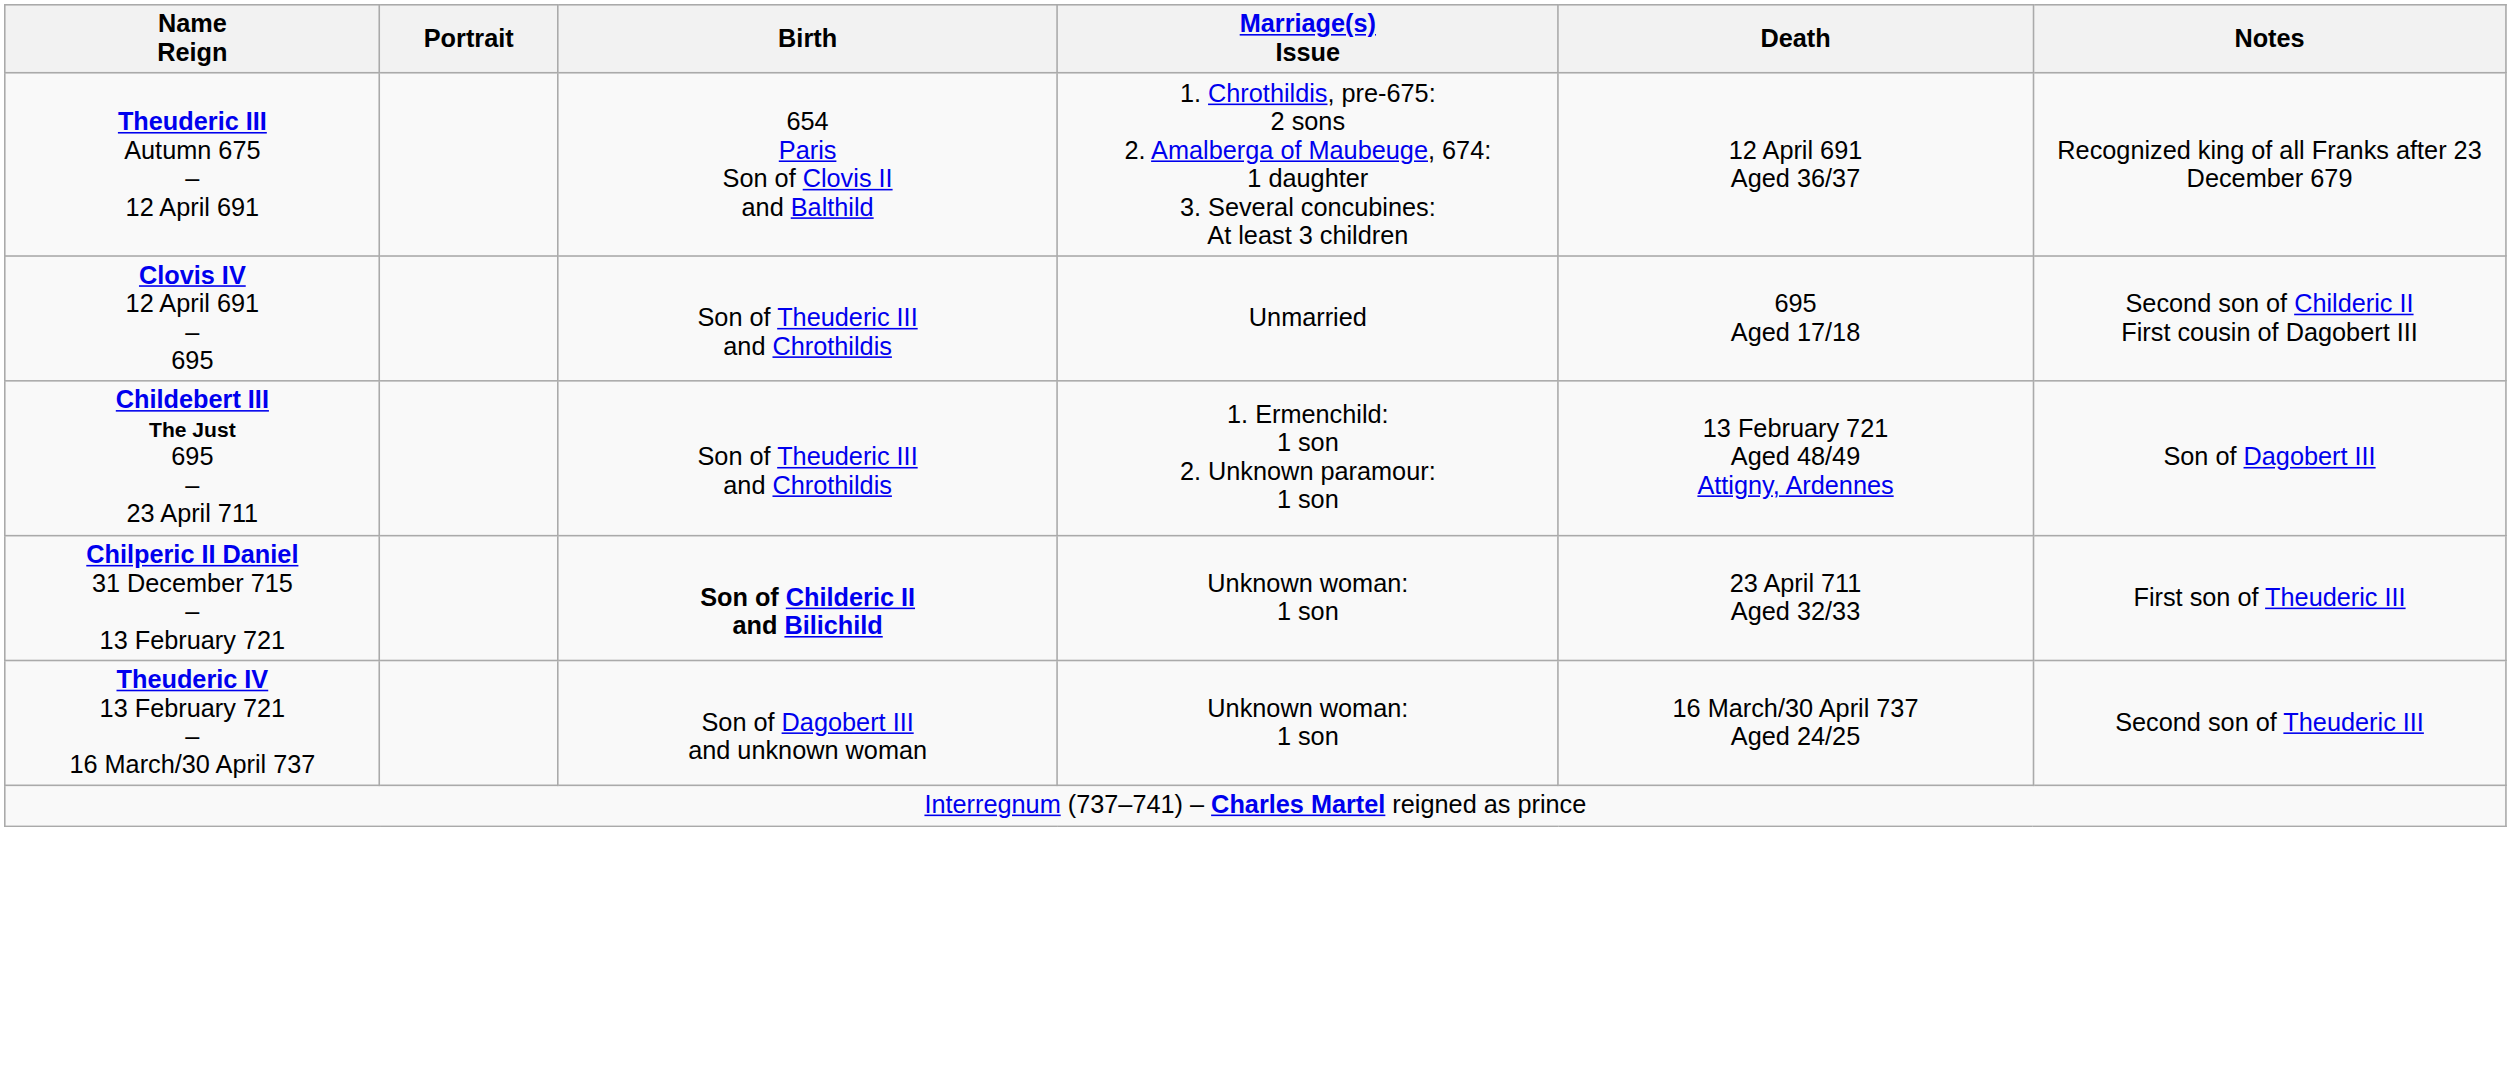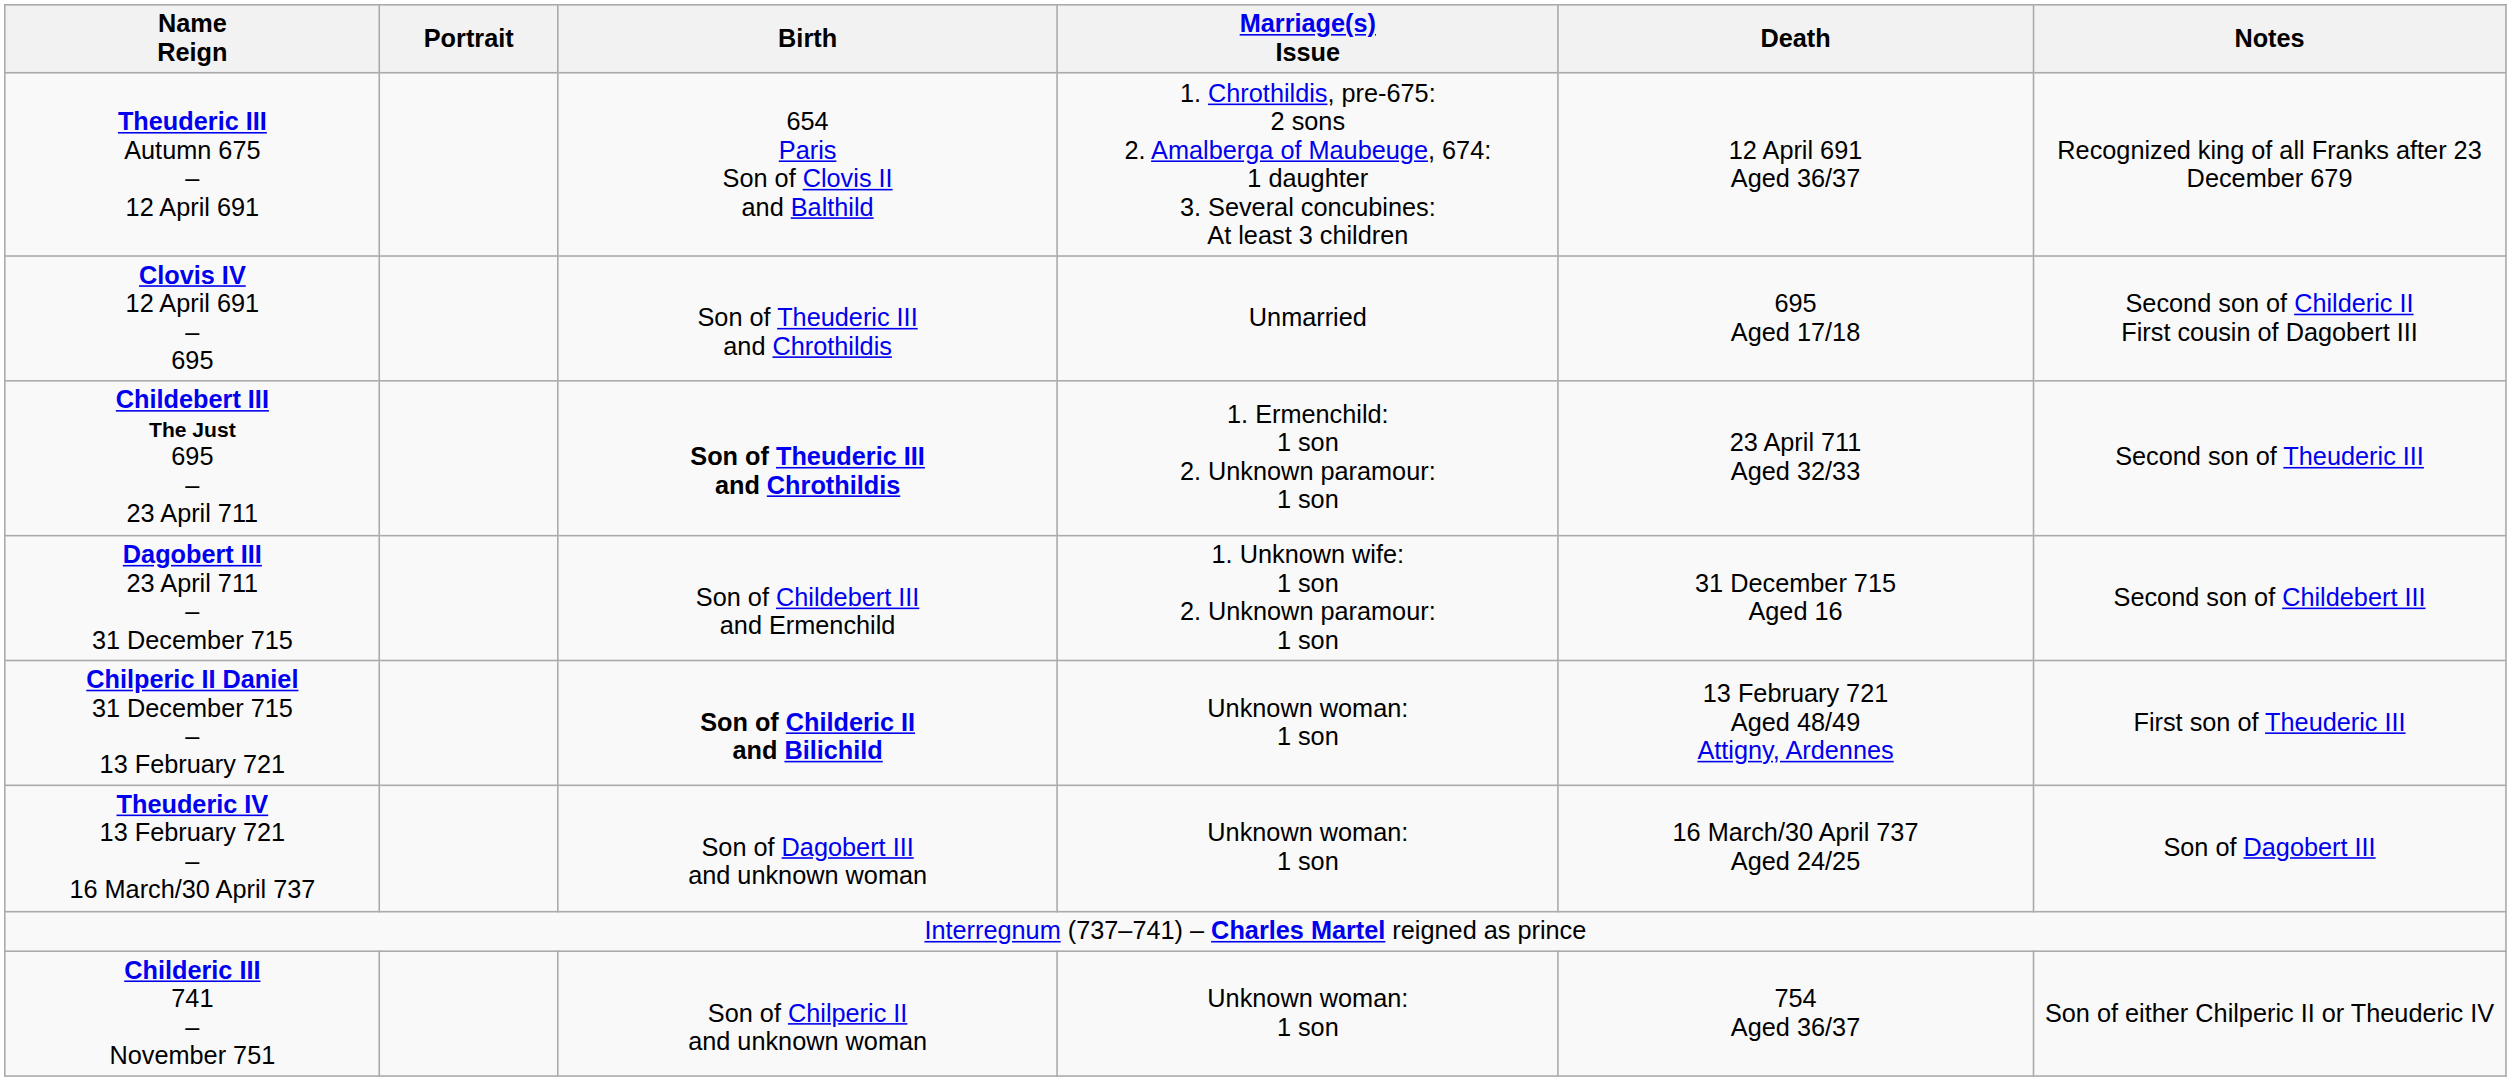Childebert III The Just 695 – 23 April 711 | Birth: normal -> bold
Childebert III The Just 695 – 23 April 711 | Death: 13 February 721 Aged 48/49 Attigny, Ardennes -> 23 April 711 Aged 32/33
Childebert III The Just 695 – 23 April 711 | Notes: Son of Dagobert III -> Second son of Theuderic III
+ row: Dagobert III 23 April 711 – 31 December 715 | Son of Childebert III and Ermenchild | 1. Unknown wife: 1 son 2. Unknown paramour: 1 son | 31 December 715 Aged 16 | Second son of Childebert III
Chilperic II Daniel 31 December 715 – 13 February 721 | Death: 23 April 711 Aged 32/33 -> 13 February 721 Aged 48/49 Attigny, Ardennes
Theuderic IV 13 February 721 – 16 March/30 April 737 | Notes: Second son of Theuderic III -> Son of Dagobert III
+ row: Childeric III 741 – November 751 | Son of Chilperic II and unknown woman | Unknown woman: 1 son | 754 Aged 36/37 | Son of either Chilperic II or Theuderic IV
